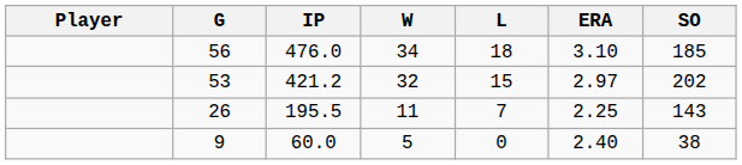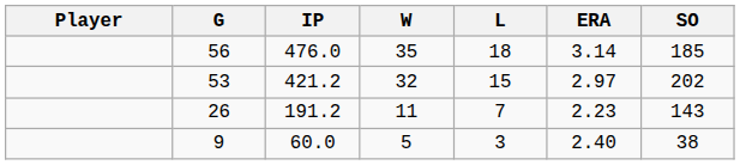56 | W: 34 -> 35
56 | ERA: 3.10 -> 3.14
26 | IP: 195.5 -> 191.2
26 | ERA: 2.25 -> 2.23
9 | L: 0 -> 3
